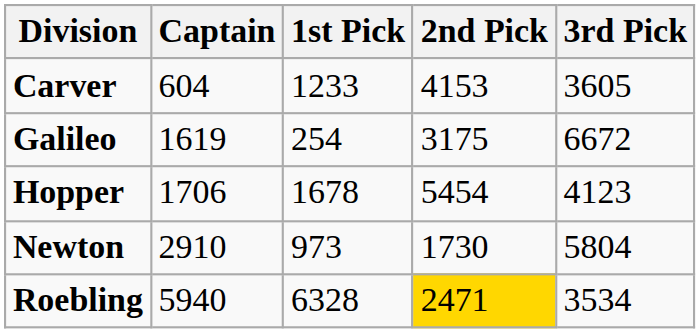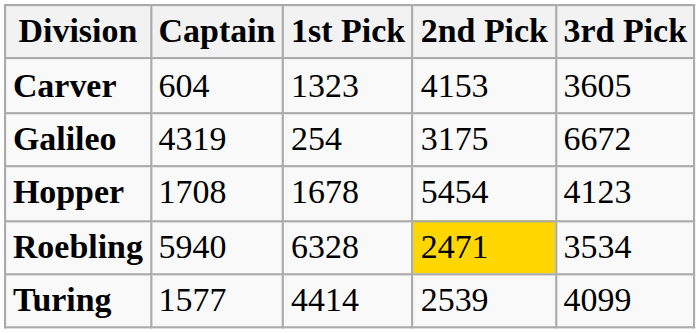Carver | 1st Pick: 1233 -> 1323
Galileo | Captain: 1619 -> 4319
Hopper | Captain: 1706 -> 1708
- row: Newton | 2910 | 973 | 1730 | 5804
+ row: Turing | 1577 | 4414 | 2539 | 4099
